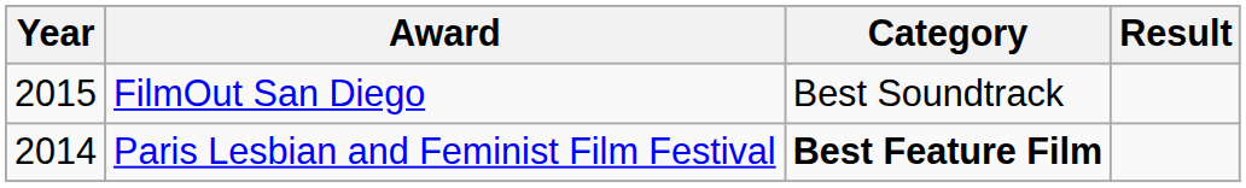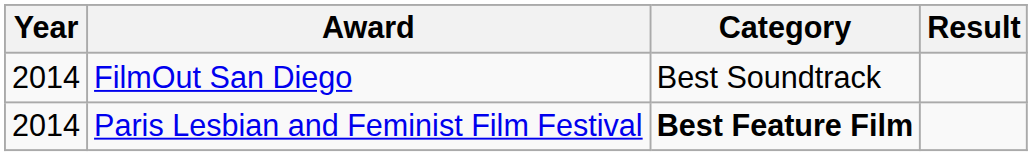FilmOut San Diego | Year: 2015 -> 2014
